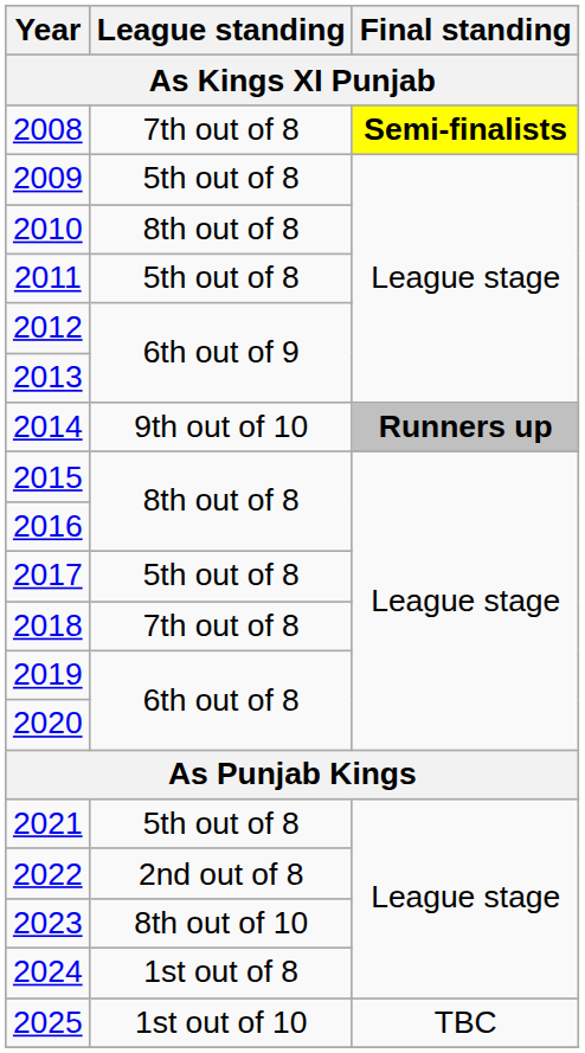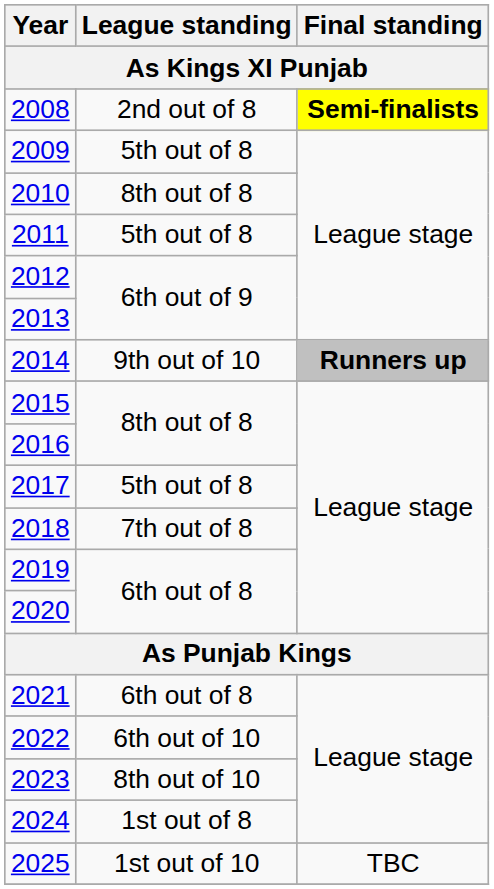2008 | League standing: 7th out of 8 -> 2nd out of 8
2021 | League standing: 5th out of 8 -> 6th out of 8
2022 | League standing: 2nd out of 8 -> 6th out of 10
